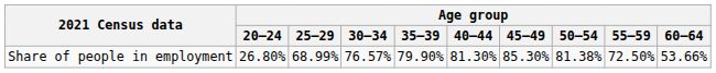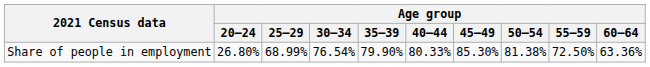Share of people in employment | Age group / 30–34: 76.57% -> 76.54%
Share of people in employment | Age group / 40–44: 81.30% -> 80.33%
Share of people in employment | Age group / 60–64: 53.66% -> 63.36%
